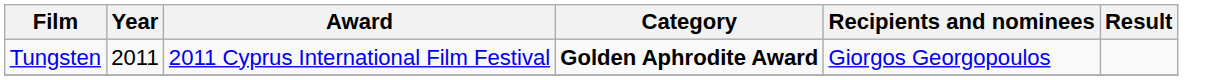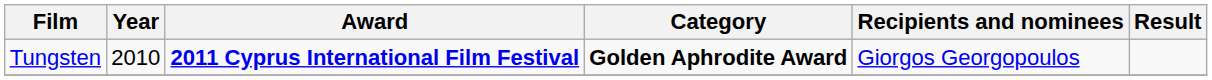Tungsten | Year: 2011 -> 2010
Tungsten | Award: normal -> bold
